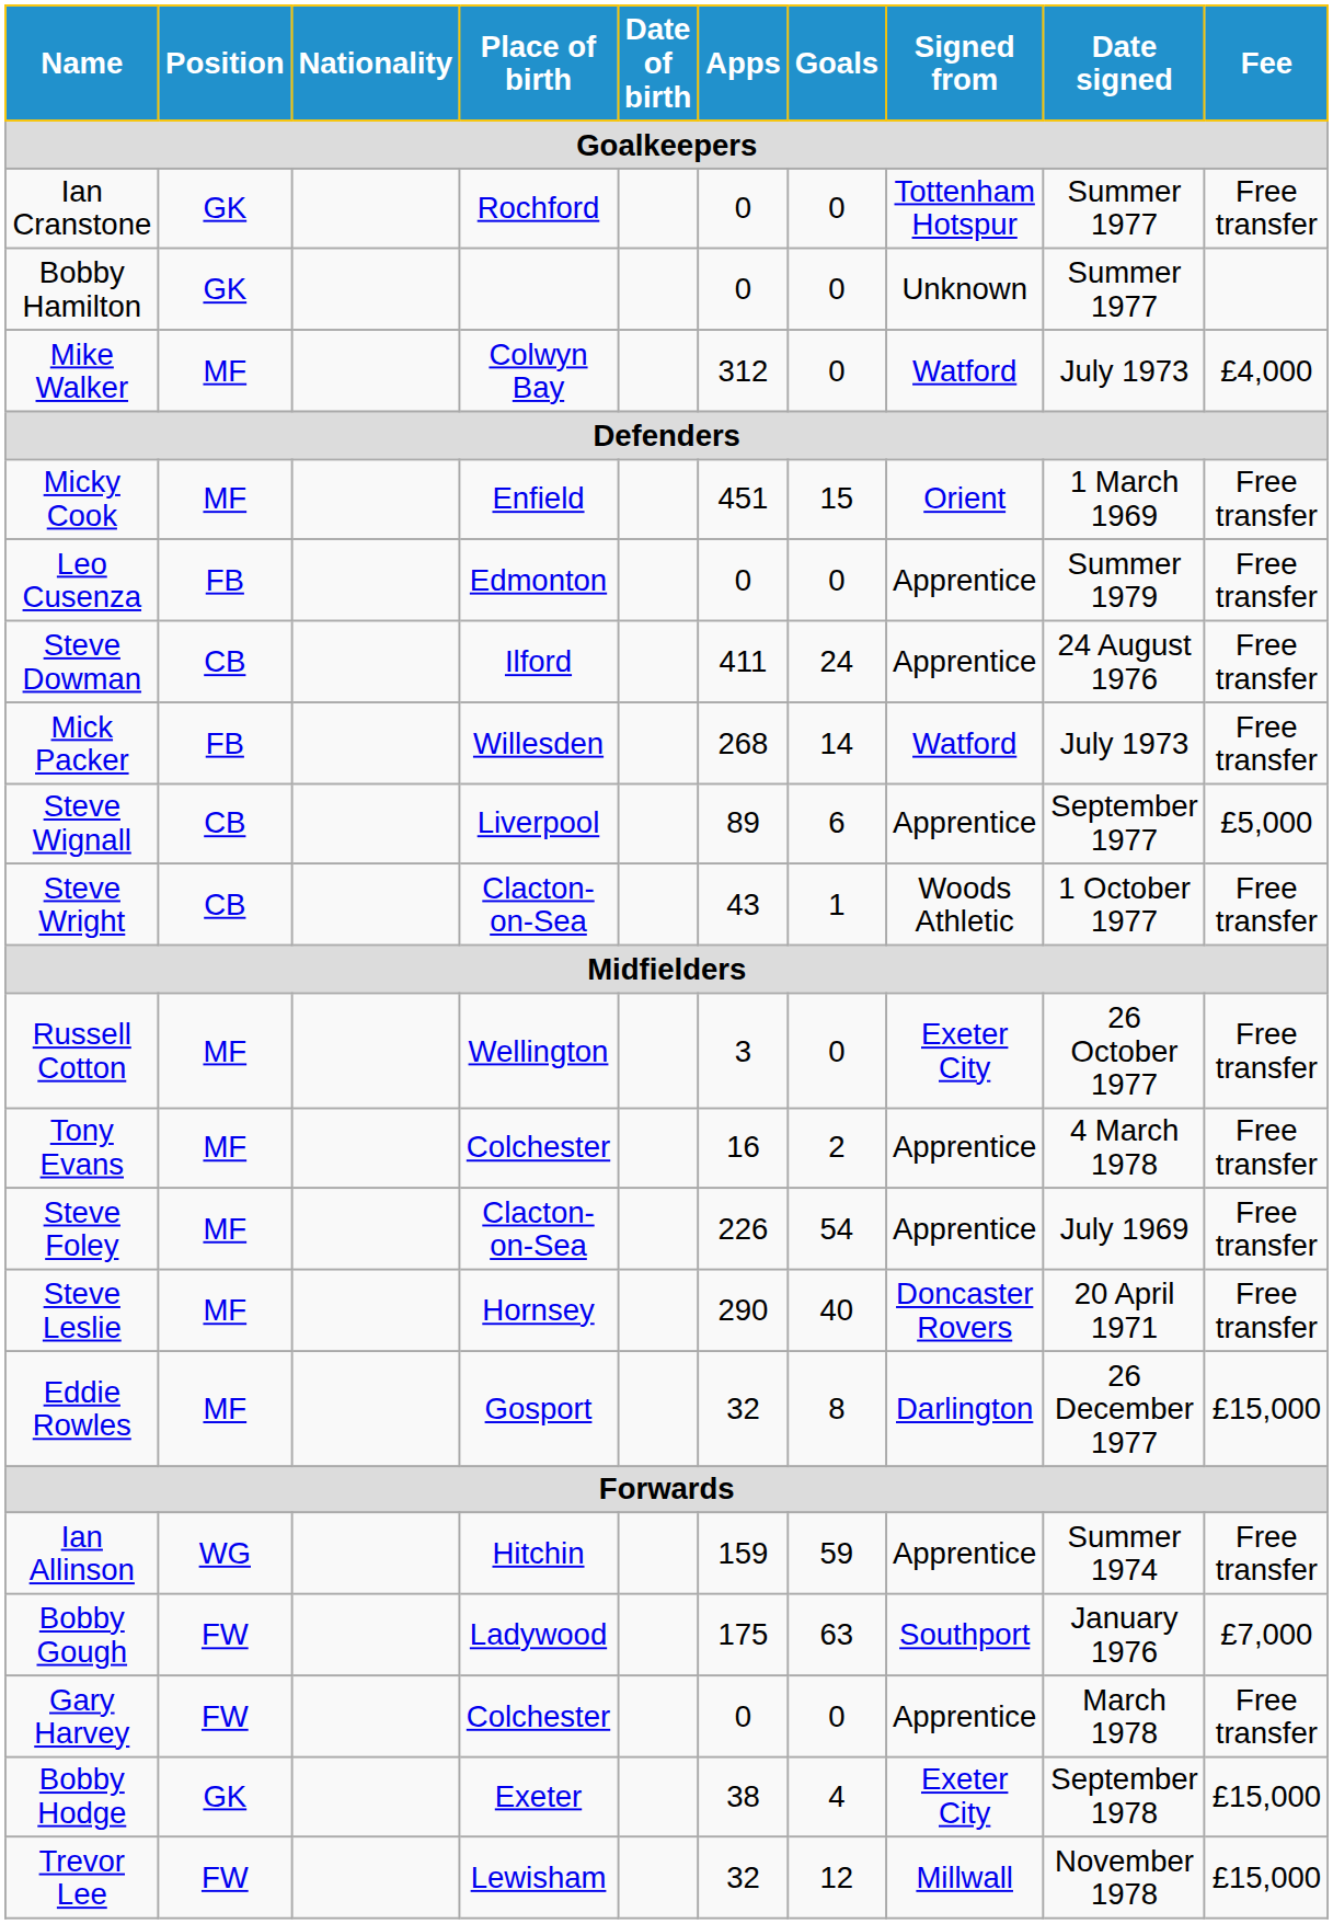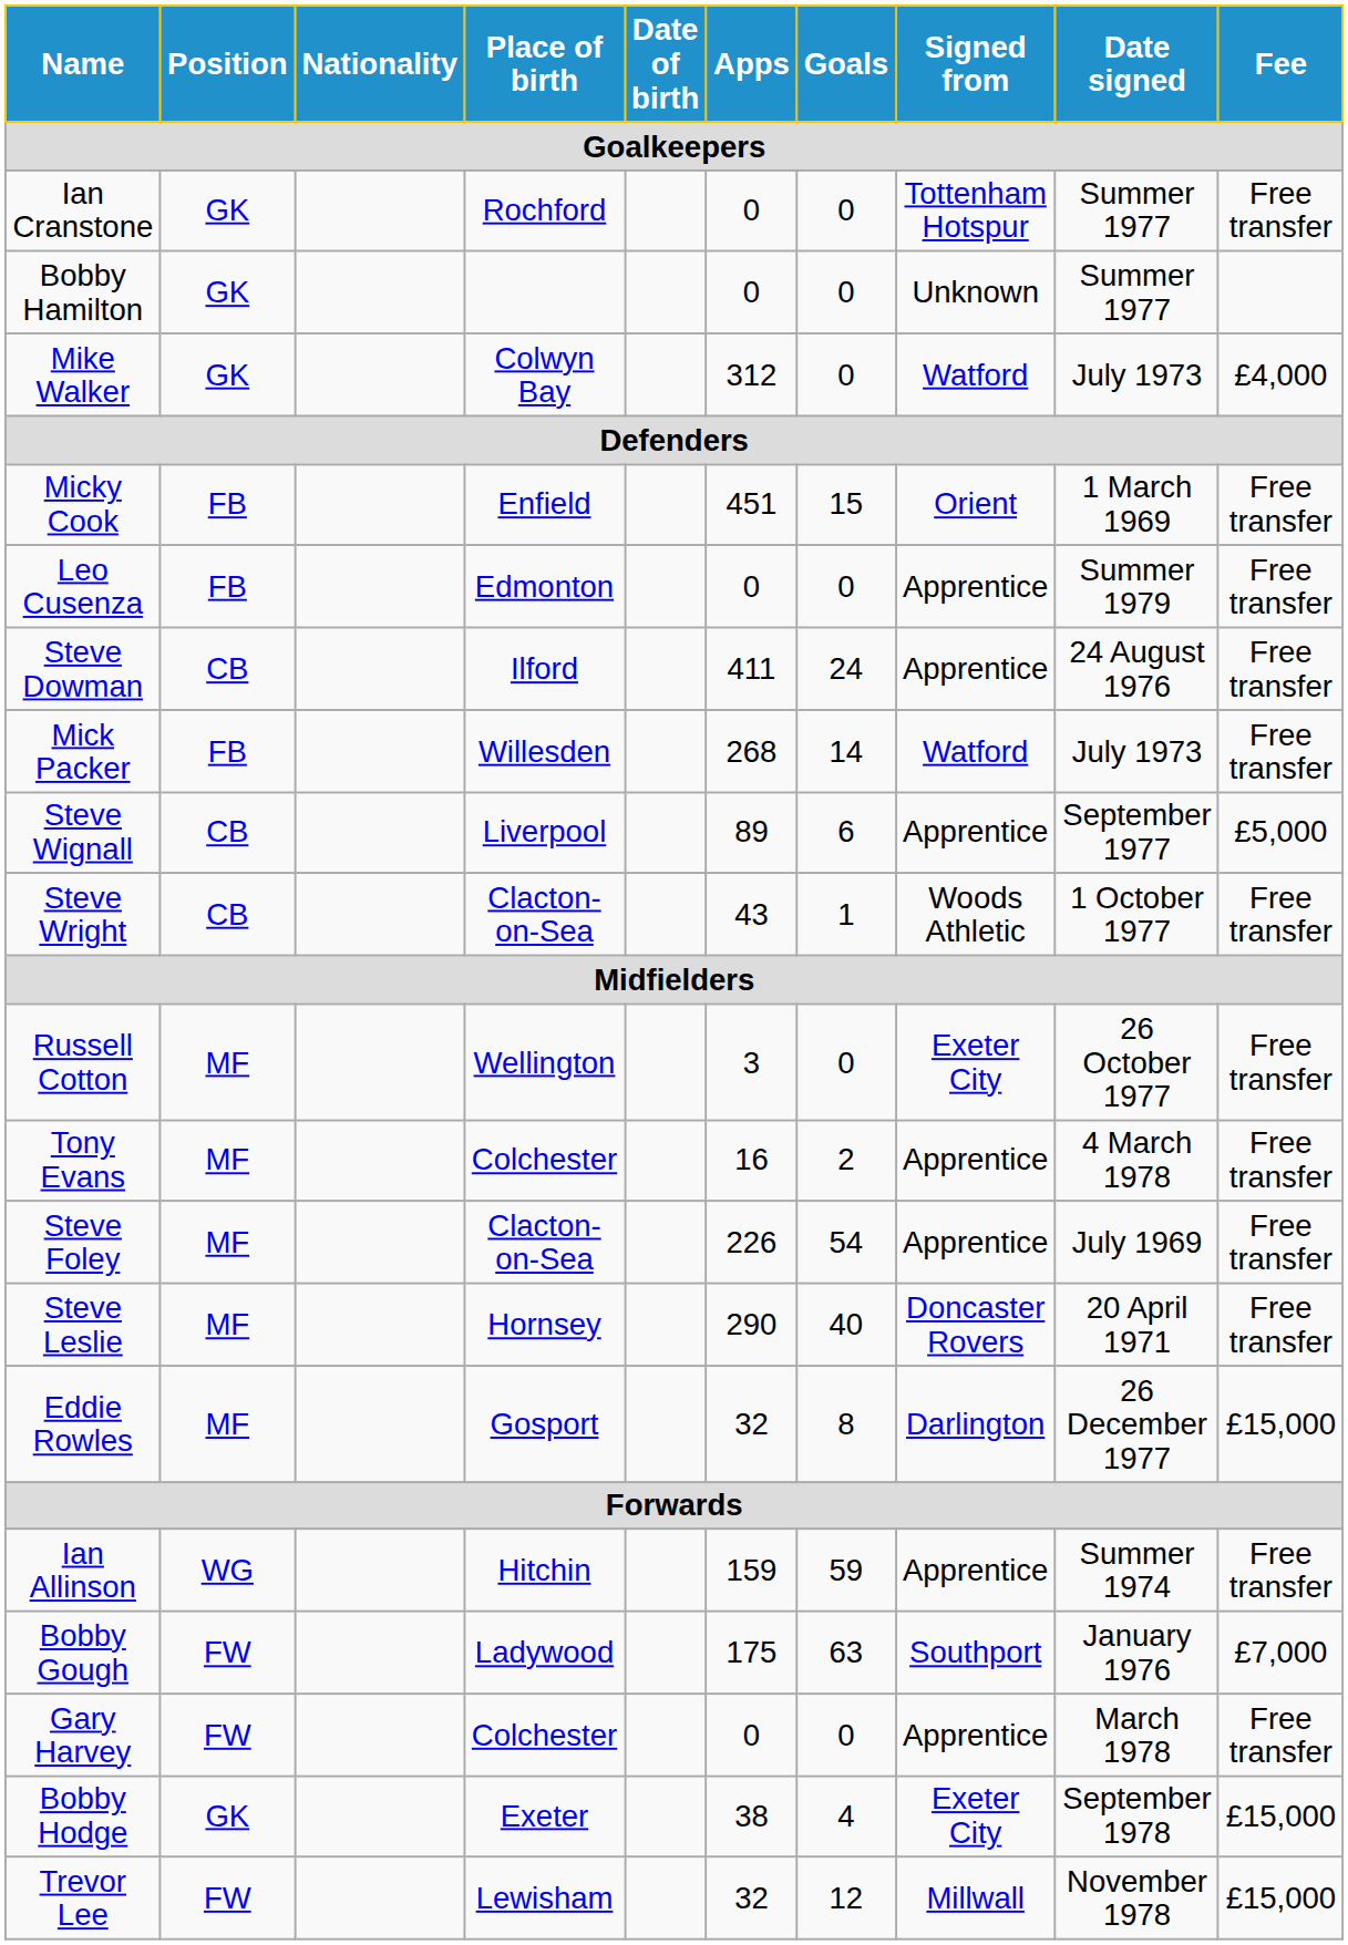Mike Walker | Position: MF -> GK
Micky Cook | Position: MF -> FB
